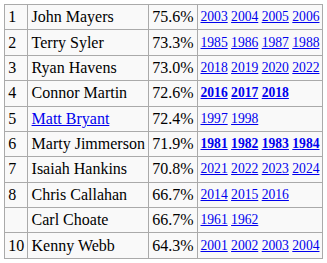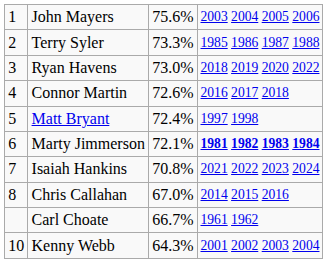Connor Martin | column 4: bold -> normal
Marty Jimmerson | column 3: 71.9% -> 72.1%
Chris Callahan | column 3: 66.7% -> 67.0%
